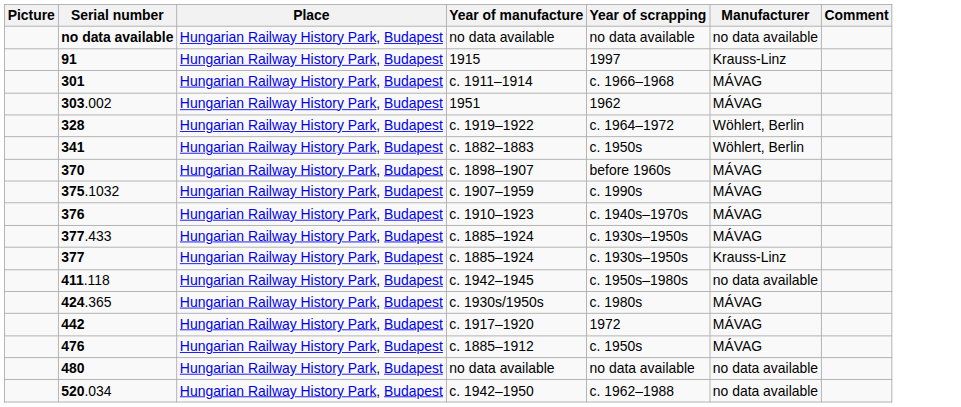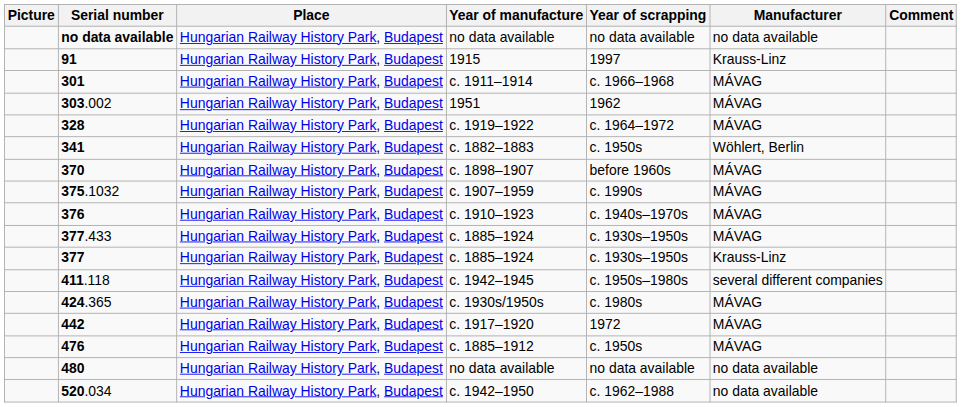328 | Manufacturer: Wöhlert, Berlin -> MÁVAG
411.118 | Manufacturer: no data available -> several different companies
